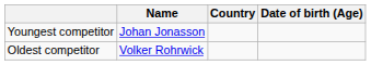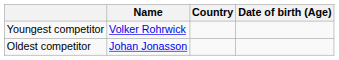Youngest competitor | Name: Johan Jonasson -> Volker Rohrwick
Oldest competitor | Name: Volker Rohrwick -> Johan Jonasson
